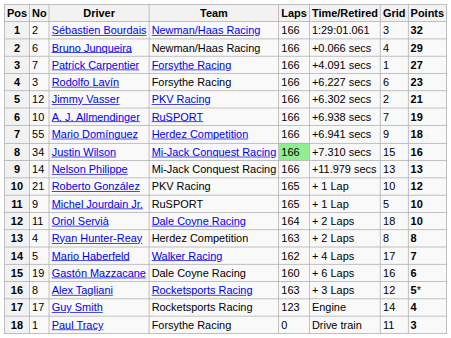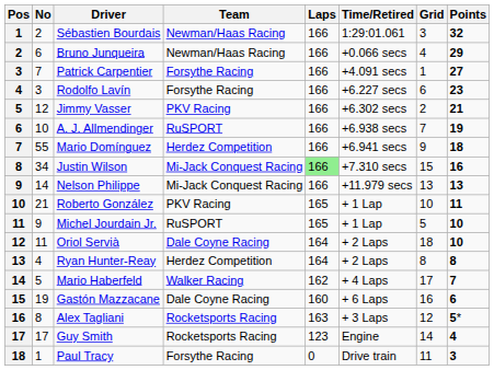Roberto González | Points: 12 -> 11
Ryan Hunter-Reay | Laps: 163 -> 164
